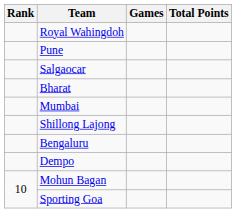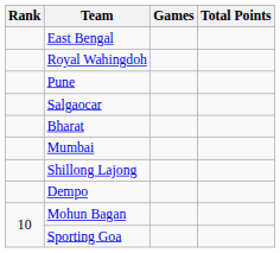+ row: East Bengal
- row: Bengaluru
